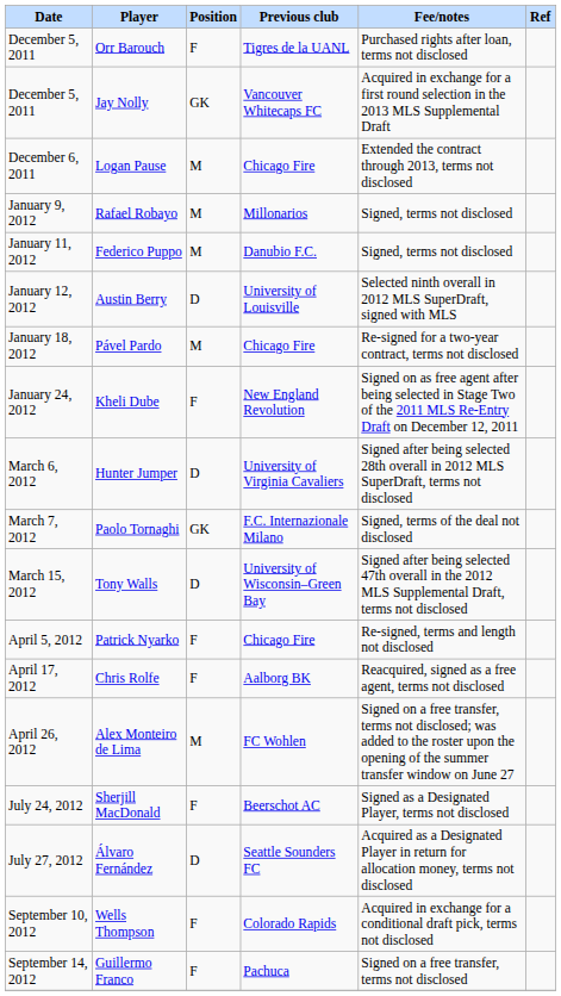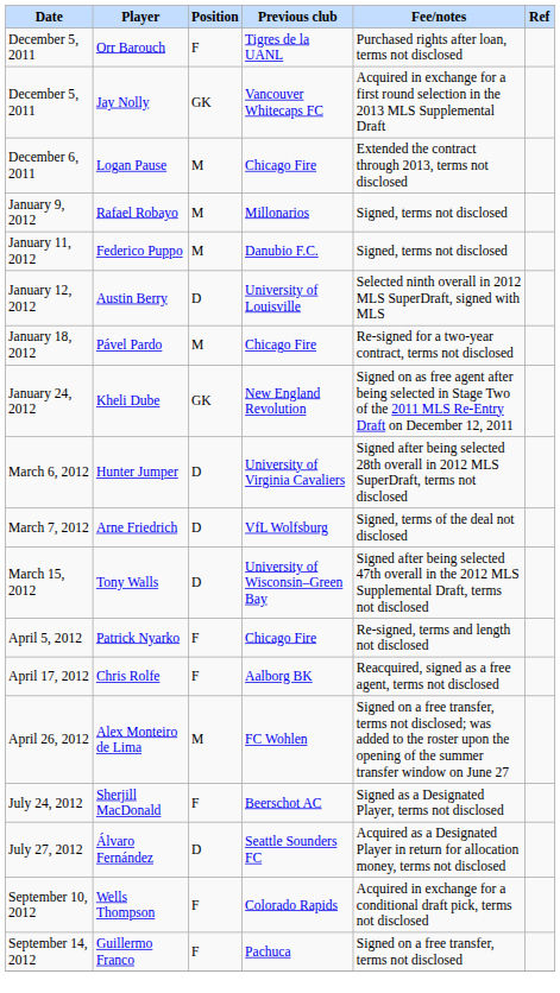Kheli Dube | Position: F -> GK
+ row: March 7, 2012 | Arne Friedrich | D | VfL Wolfsburg | Signed, terms of the deal not disclosed
- row: March 7, 2012 | Paolo Tornaghi | GK | F.C. Internazionale Milano | Signed, terms of the deal not disclosed
